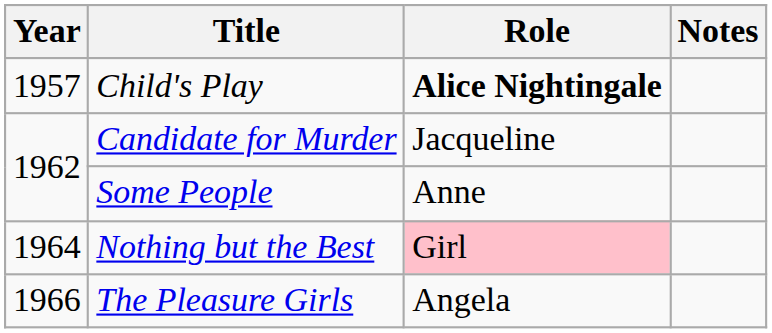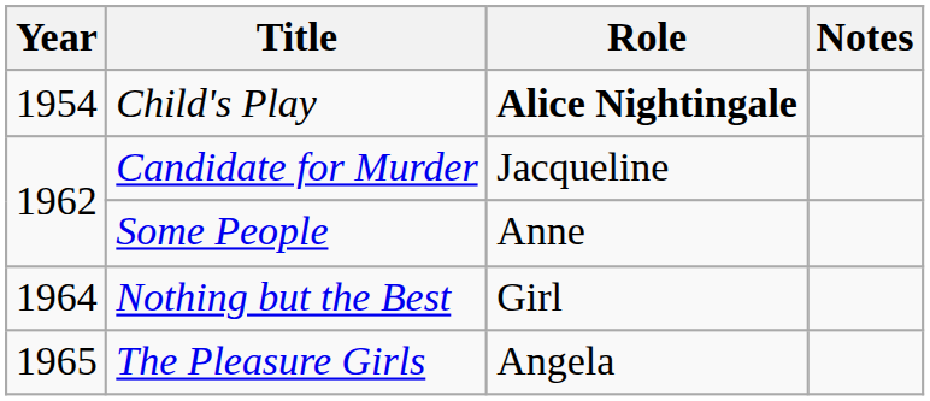Child's Play | Year: 1957 -> 1954
Nothing but the Best | Role: pink background -> no background
The Pleasure Girls | Year: 1966 -> 1965
